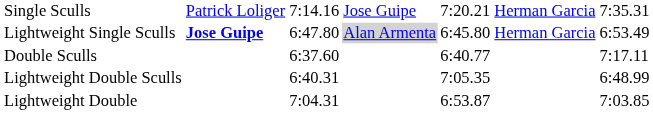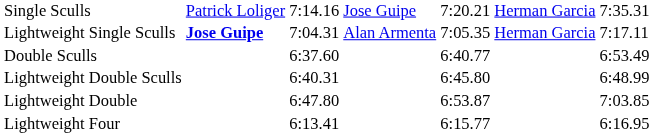Lightweight Single Sculls | column 3: 6:47.80 -> 7:04.31
Lightweight Single Sculls | column 4: lightgrey background -> no background
Lightweight Single Sculls | column 5: 6:45.80 -> 7:05.35
Lightweight Single Sculls | column 7: 6:53.49 -> 7:17.11
Double Sculls | column 7: 7:17.11 -> 6:53.49
Lightweight Double Sculls | column 5: 7:05.35 -> 6:45.80
Lightweight Double | column 3: 7:04.31 -> 6:47.80
+ row: Lightweight Four | 6:13.41 | 6:15.77 | 6:16.95
